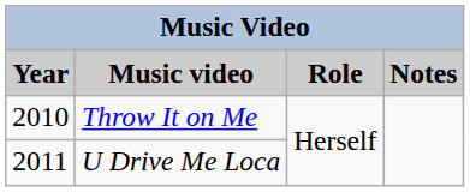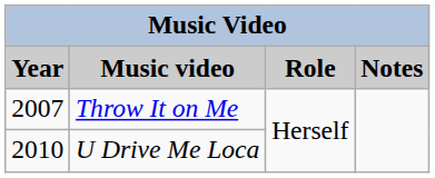Throw It on Me | Year: 2010 -> 2007
U Drive Me Loca | Year: 2011 -> 2010
